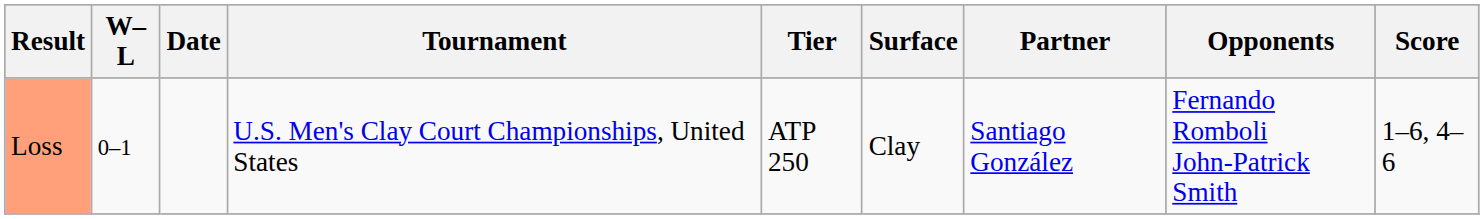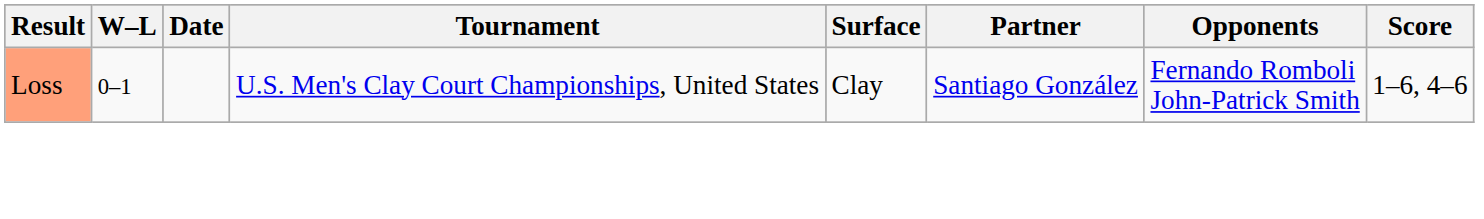- column: Tier | ATP 250
